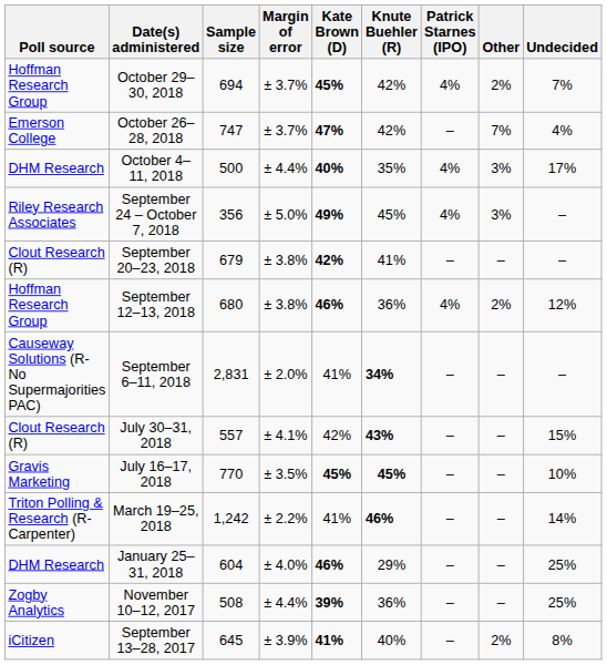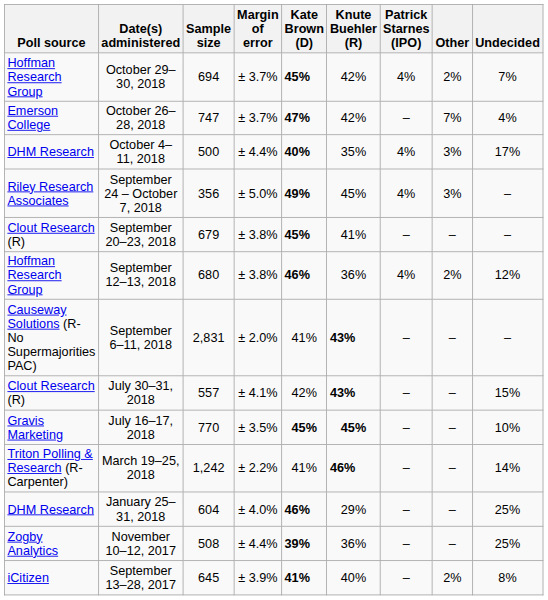September 20–23, 2018 | Kate Brown (D): 42% -> 45%
September 6–11, 2018 | Knute Buehler (R): 34% -> 43%
